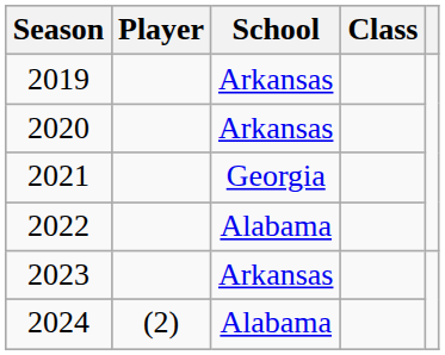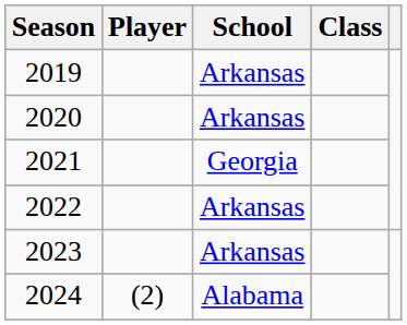2022 | School: Alabama -> Arkansas
